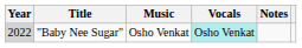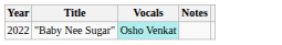- column: Music | Osho Venkat
"Baby Nee Sugar" | Year: lightgrey background -> no background
